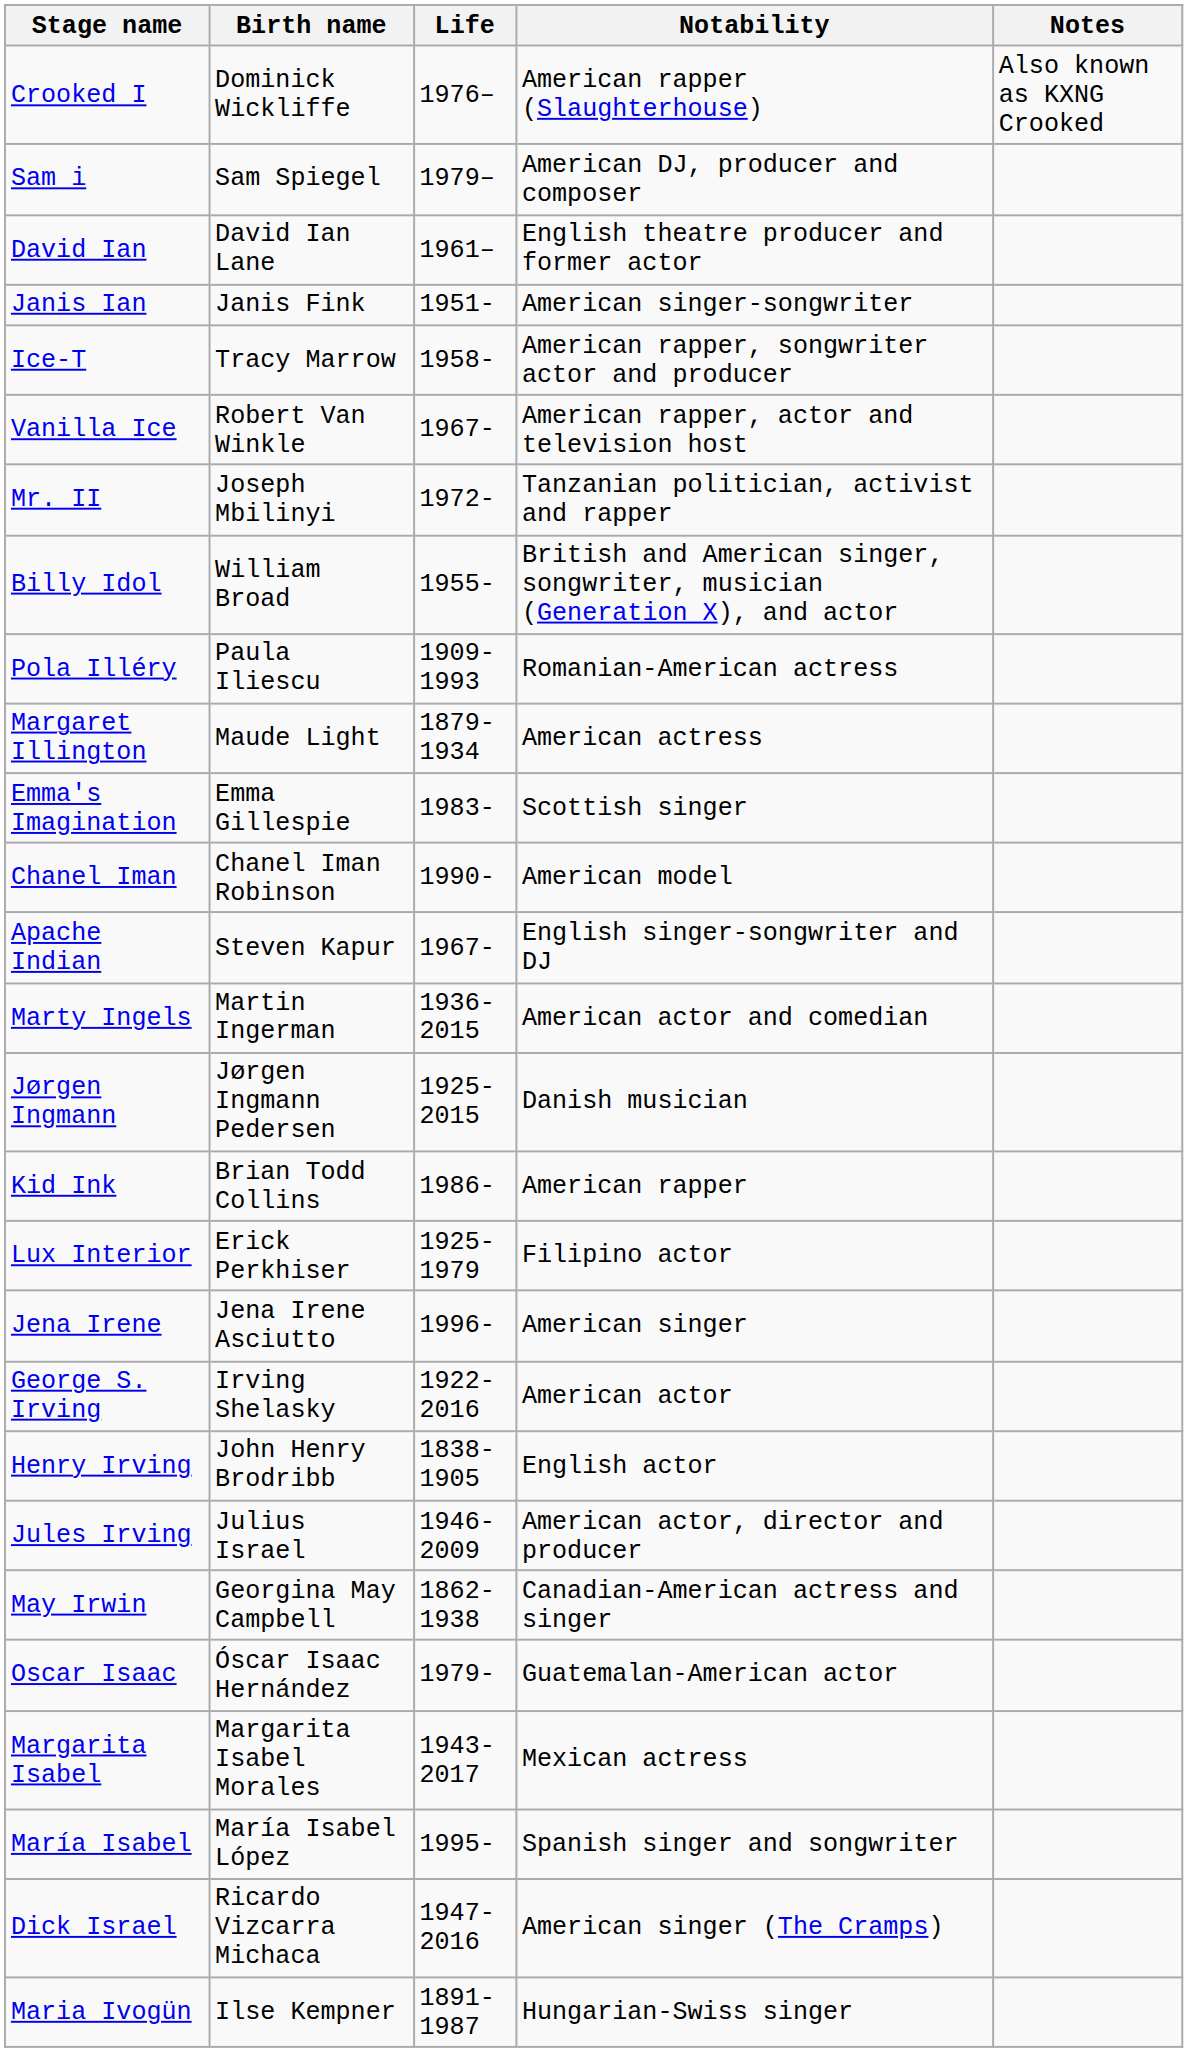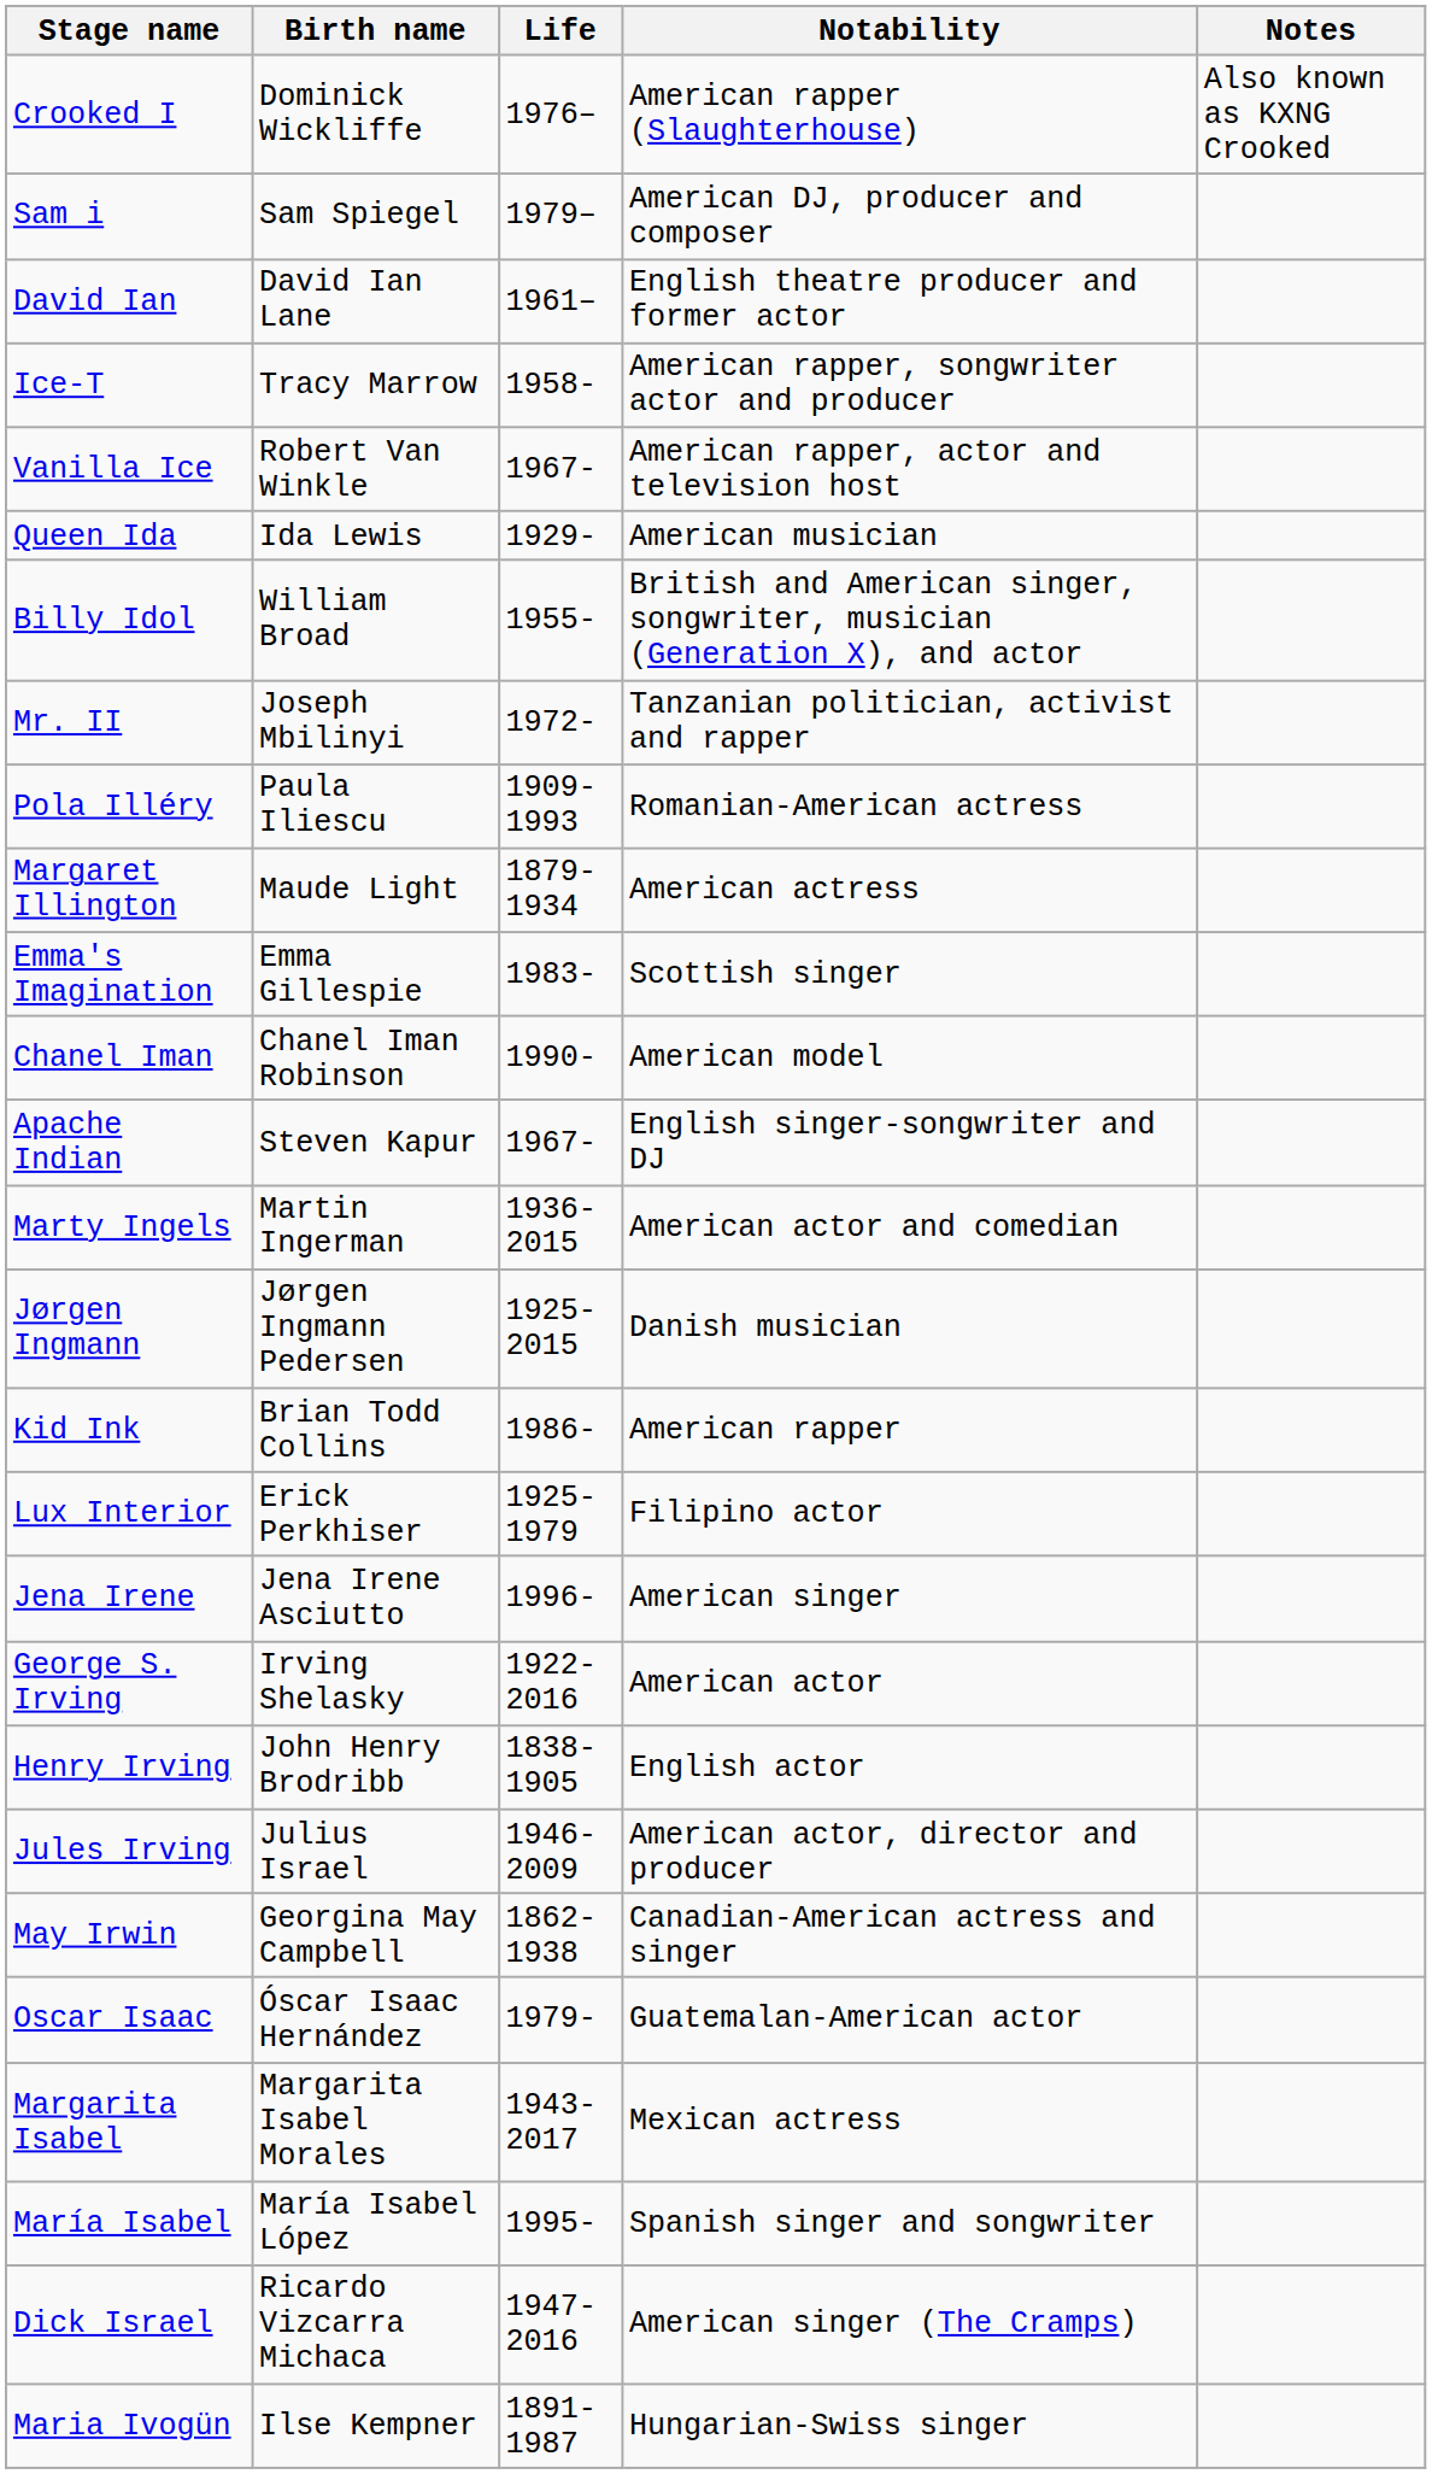- row: Janis Ian | Janis Fink | 1951- | American singer-songwriter
+ row: Queen Ida | Ida Lewis | 1929- | American musician
rows swapped: Billy Idol <-> Mr. II
